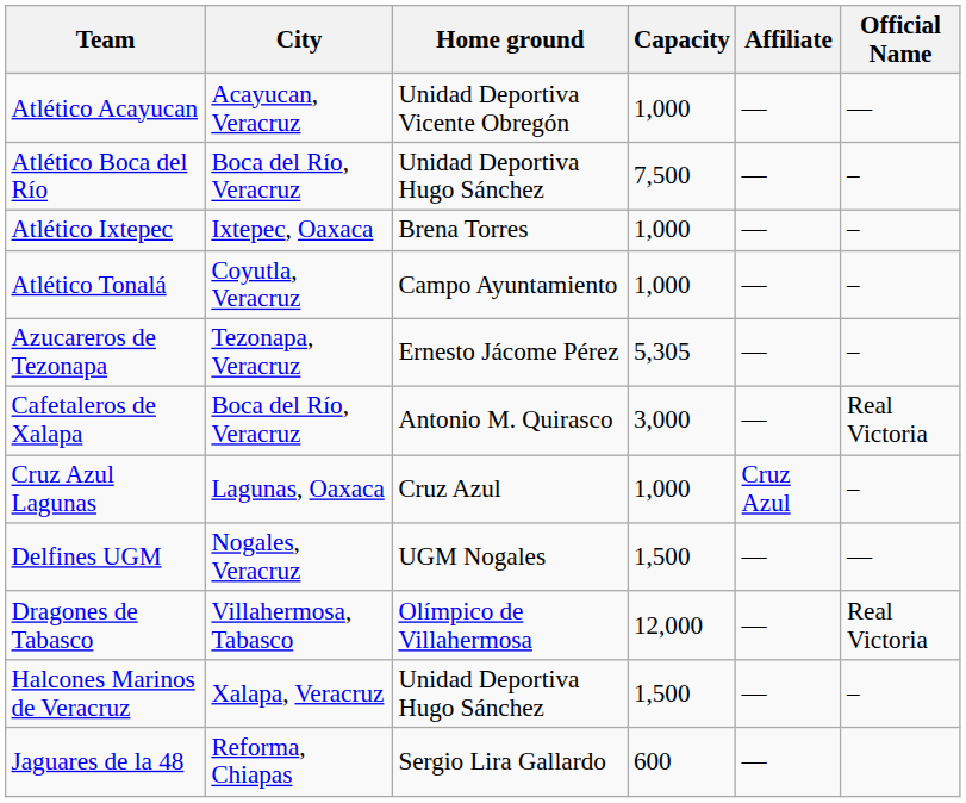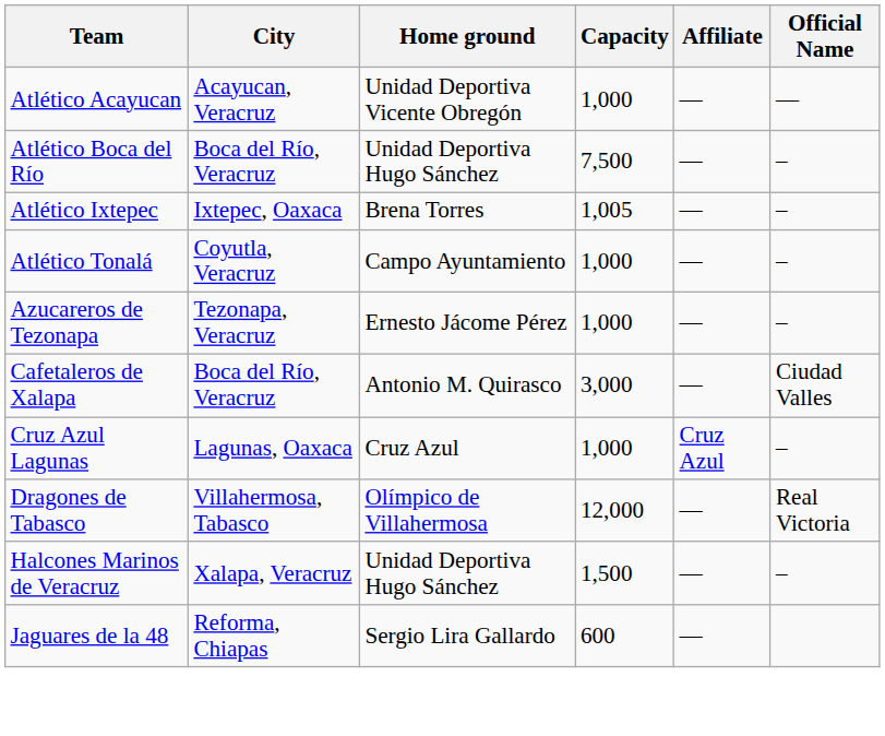Atlético Ixtepec | Capacity: 1,000 -> 1,005
Azucareros de Tezonapa | Capacity: 5,305 -> 1,000
Cafetaleros de Xalapa | Official Name: Real Victoria -> Ciudad Valles
- row: Delfines UGM | Nogales, Veracruz | UGM Nogales | 1,500 | — | —
